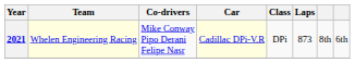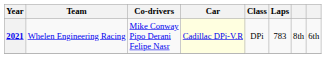2021 | Team: lightyellow background -> no background
2021 | Laps: 873 -> 783
